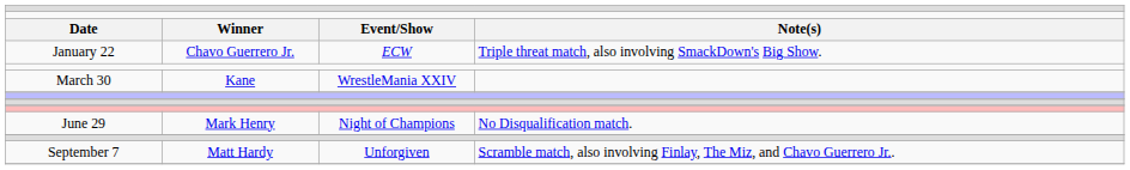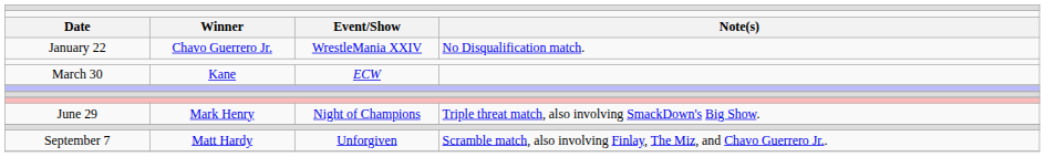January 22 | column 3: ECW -> WrestleMania XXIV
January 22 | column 4: Triple threat match, also involving SmackDown's Big Show. -> No Disqualification match.
March 30 | column 3: WrestleMania XXIV -> ECW
June 29 | column 4: No Disqualification match. -> Triple threat match, also involving SmackDown's Big Show.
